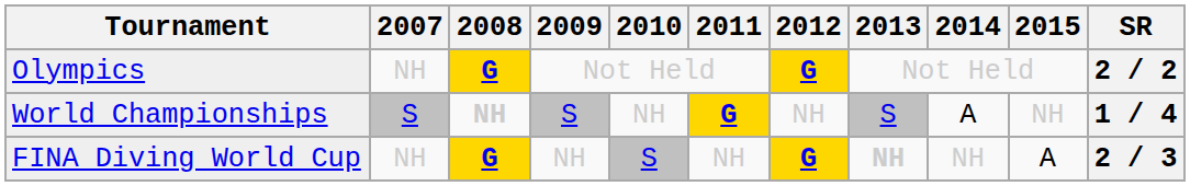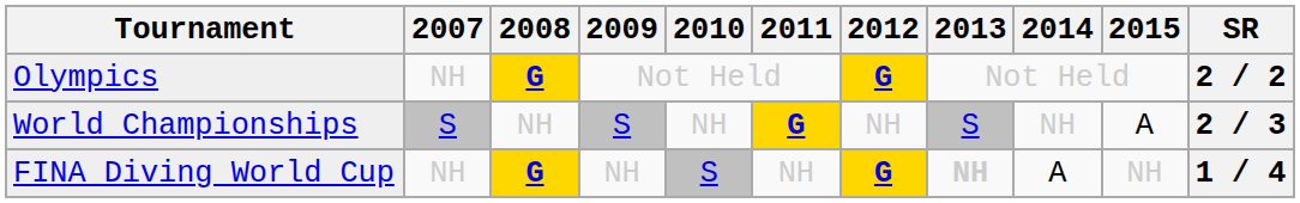World Championships | 2008: bold -> normal
World Championships | 2014: A -> NH
World Championships | 2015: NH -> A
World Championships | SR: 1 / 4 -> 2 / 3
FINA Diving World Cup | 2014: NH -> A
FINA Diving World Cup | 2015: A -> NH
FINA Diving World Cup | SR: 2 / 3 -> 1 / 4
